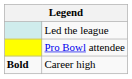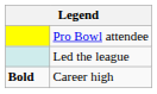rows swapped: Pro Bowl attendee <-> Led the league
